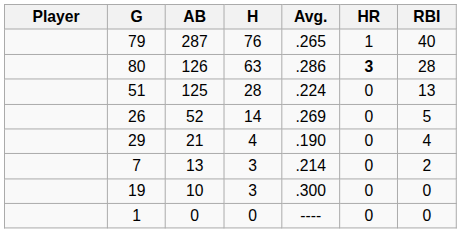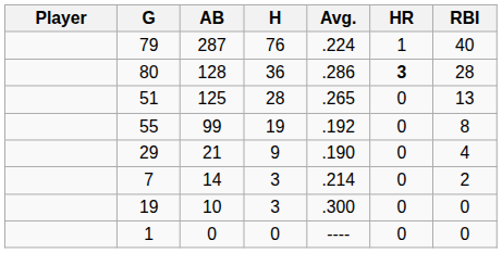79 | Avg.: .265 -> .224
80 | AB: 126 -> 128
80 | H: 63 -> 36
51 | Avg.: .224 -> .265
+ row: 55 | 99 | 19 | .192 | 0 | 8
- row: 26 | 52 | 14 | .269 | 0 | 5
29 | H: 4 -> 9
7 | AB: 13 -> 14
